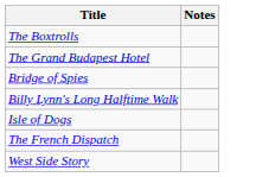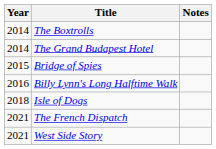+ column: Year | 2014 | 2014 | 2015 | 2016 | 2018 | 2021 | 2021
